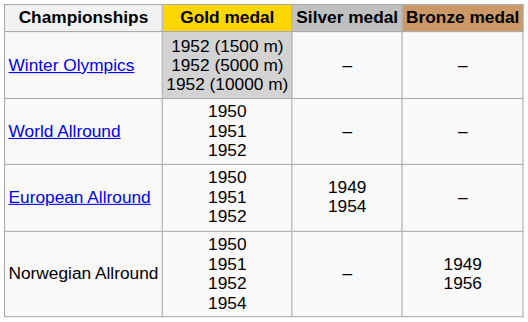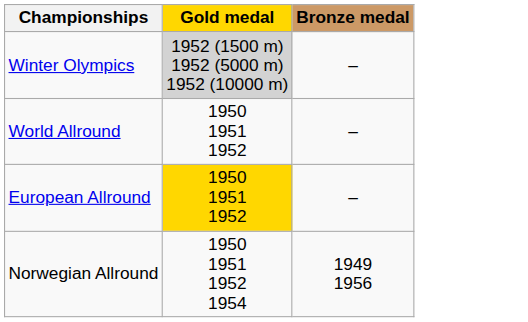- column: Silver medal | – | – | 1949 1954 | –
European Allround | Gold medal: no background -> gold background
